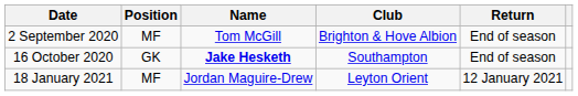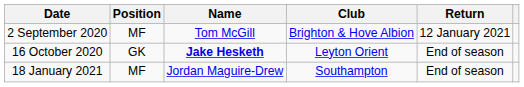2 September 2020 | Return: End of season -> 12 January 2021
16 October 2020 | Club: Southampton -> Leyton Orient
18 January 2021 | Club: Leyton Orient -> Southampton
18 January 2021 | Return: 12 January 2021 -> End of season
